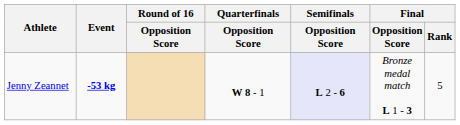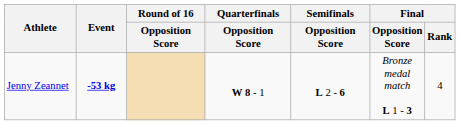Jenny Zeannet | Semifinals / Opposition Score: lavender background -> no background
Jenny Zeannet | Final / Rank: 5 -> 4
